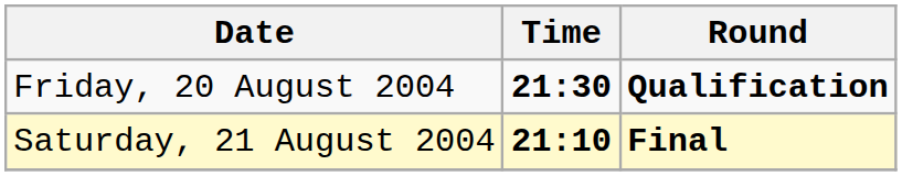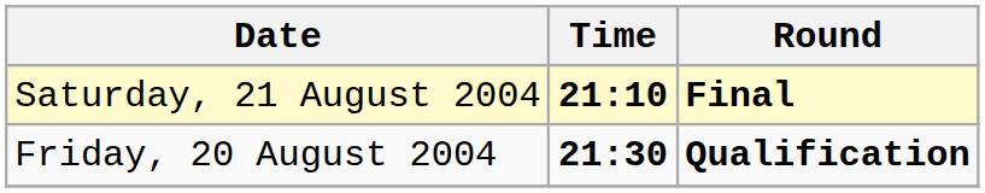rows swapped: Friday, 20 August 2004 <-> Saturday, 21 August 2004
